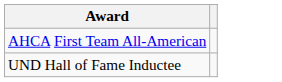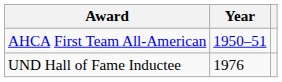+ column: Year | 1950–51 | 1976
